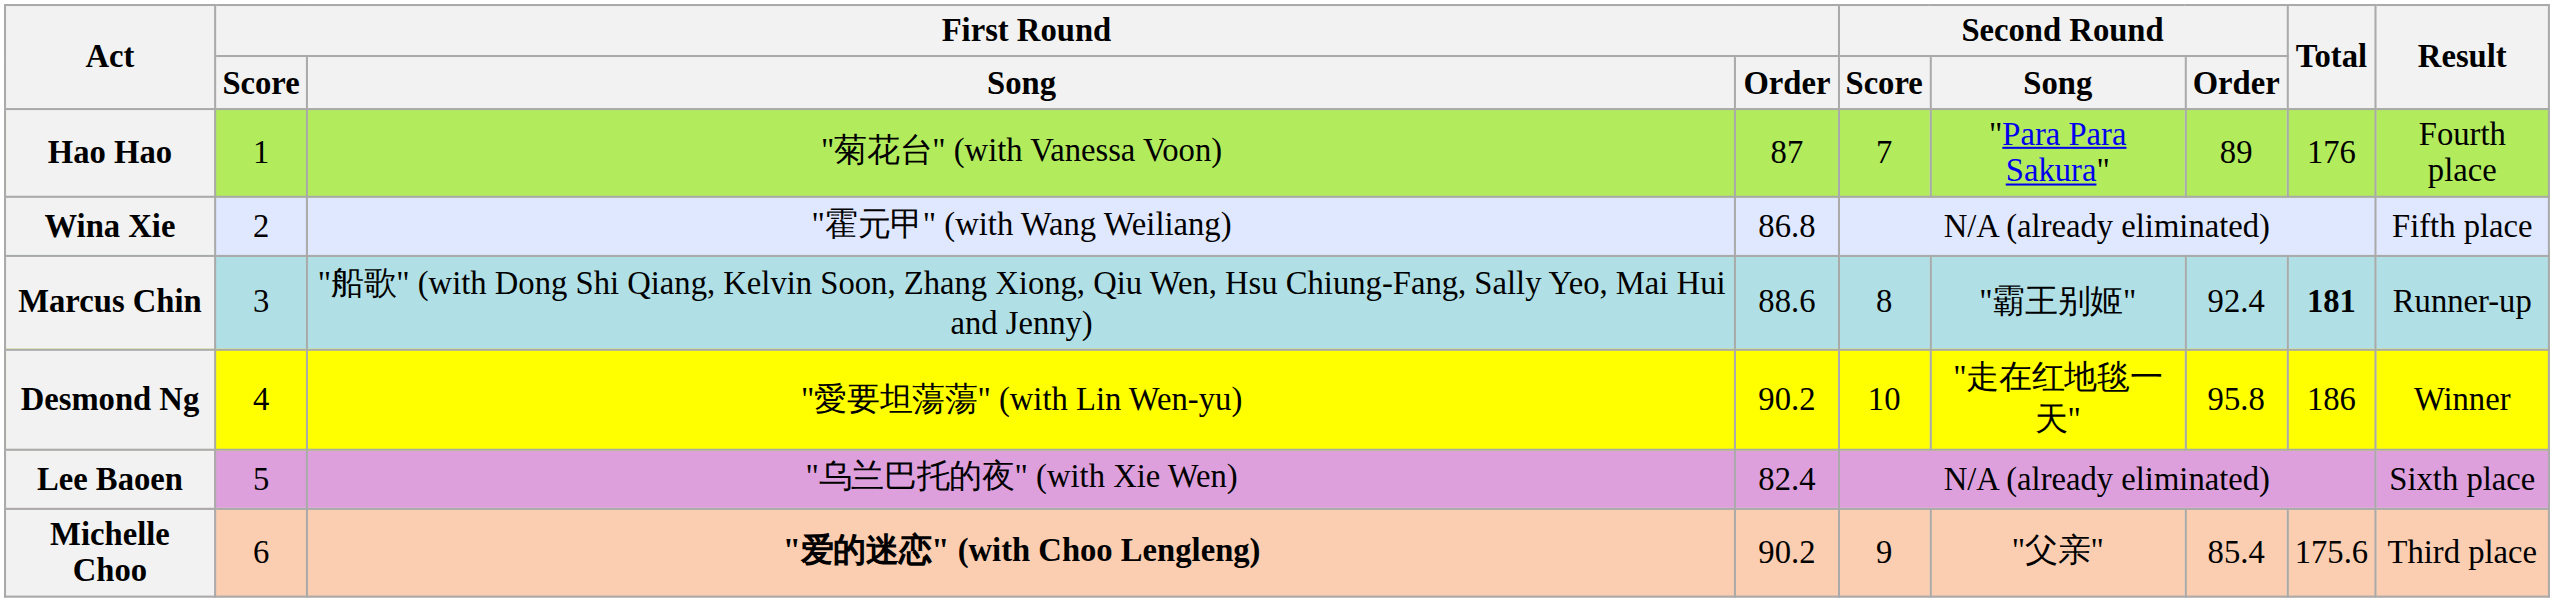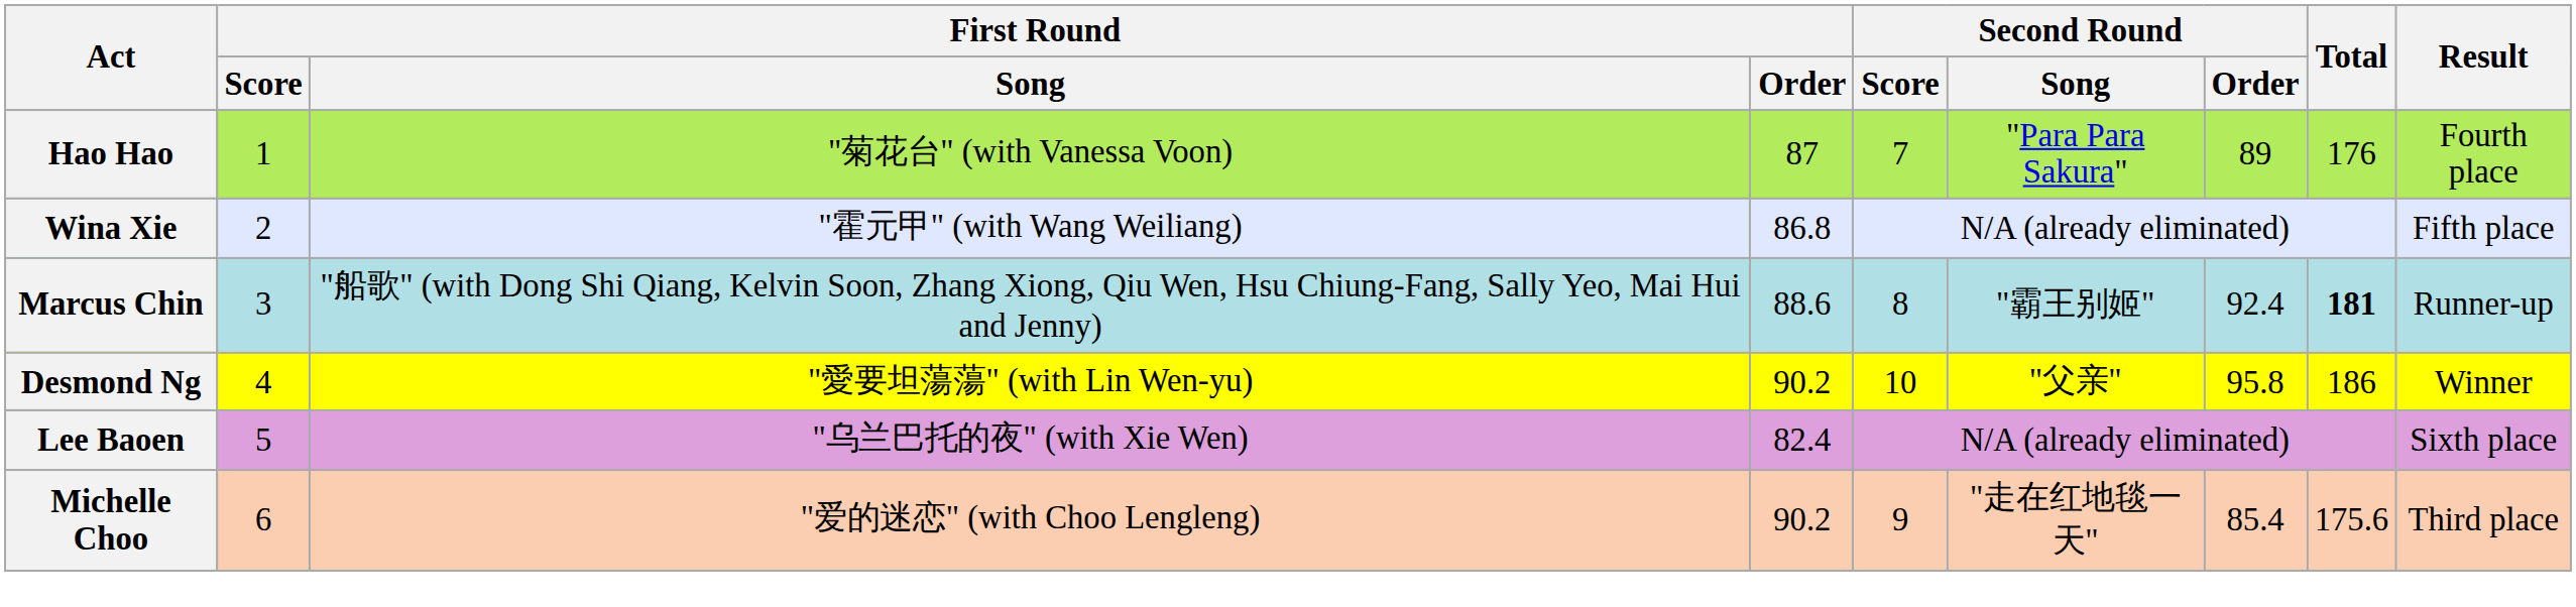Desmond Ng | Second Round / Song: "走在红地毯一天" -> "父亲"
Michelle Choo | First Round / Song: bold -> normal
Michelle Choo | Second Round / Song: "父亲" -> "走在红地毯一天"
